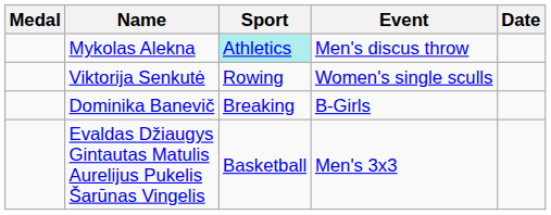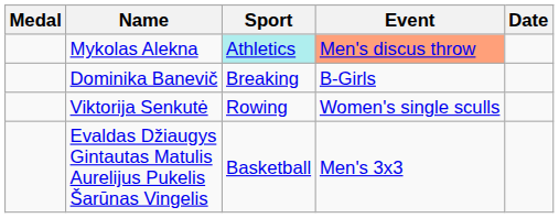Mykolas Alekna | Event: no background -> lightsalmon background
rows swapped: Dominika Banevič <-> Viktorija Senkutė
